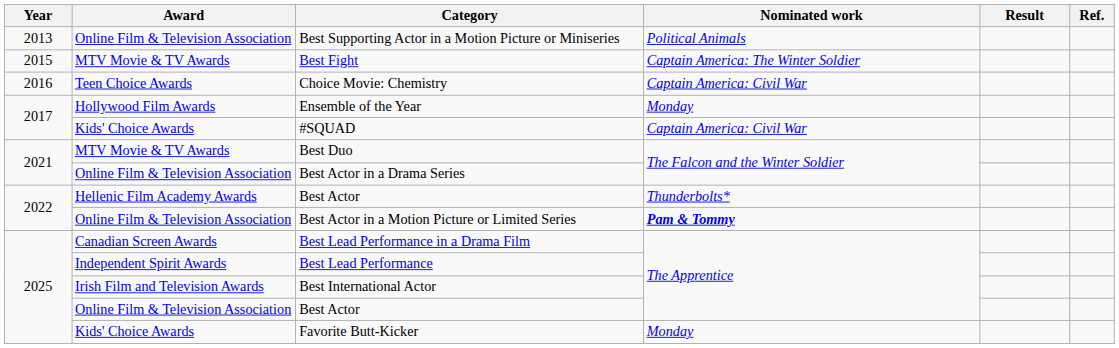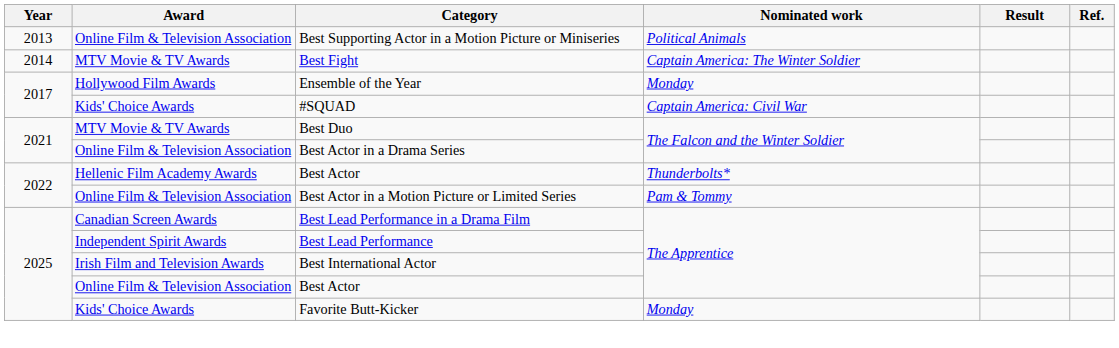Best Fight | Year: 2015 -> 2014
- row: 2016 | Teen Choice Awards | Choice Movie: Chemistry | Captain America: Civil War
Best Actor in a Motion Picture or Limited Series | Nominated work: bold -> normal
